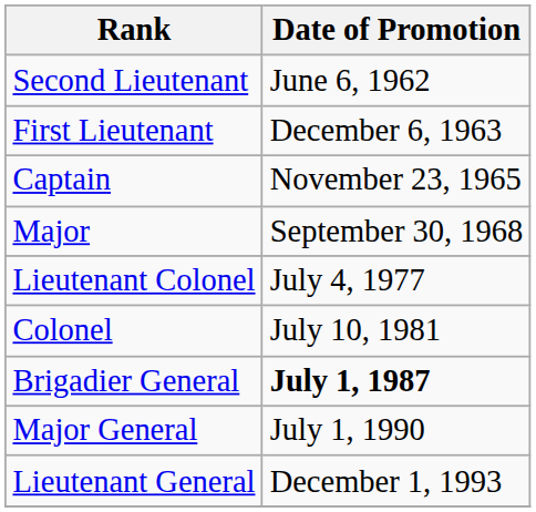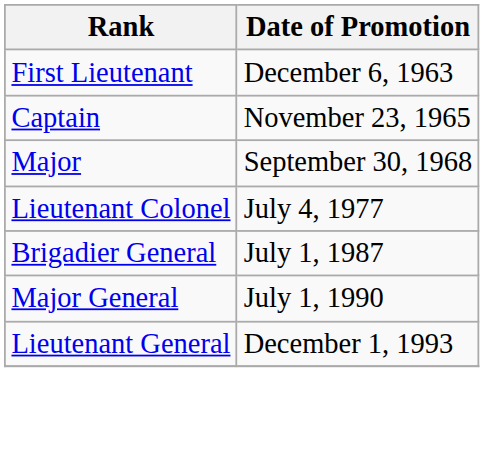- row: Second Lieutenant | June 6, 1962
- row: Colonel | July 10, 1981
Brigadier General | Date of Promotion: bold -> normal
